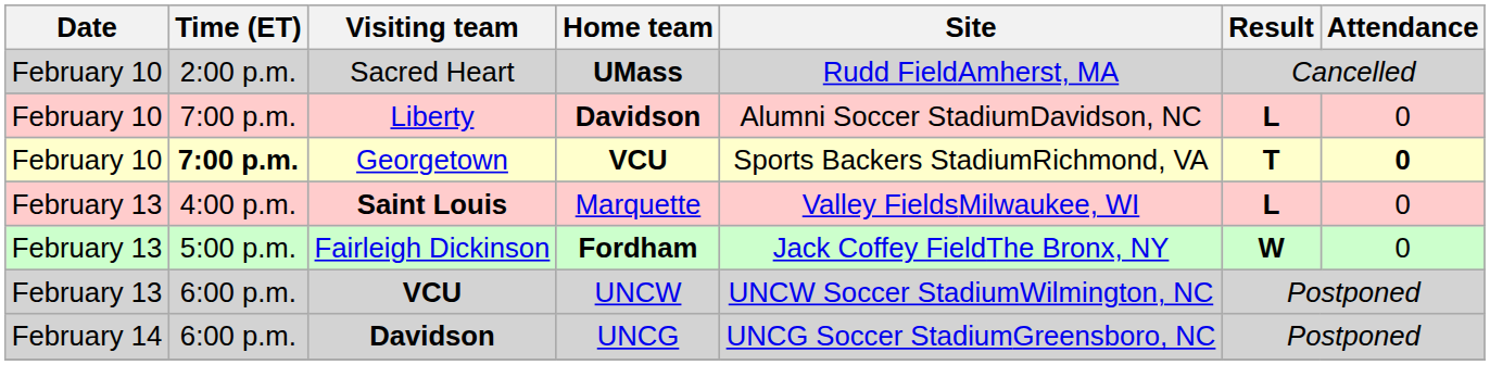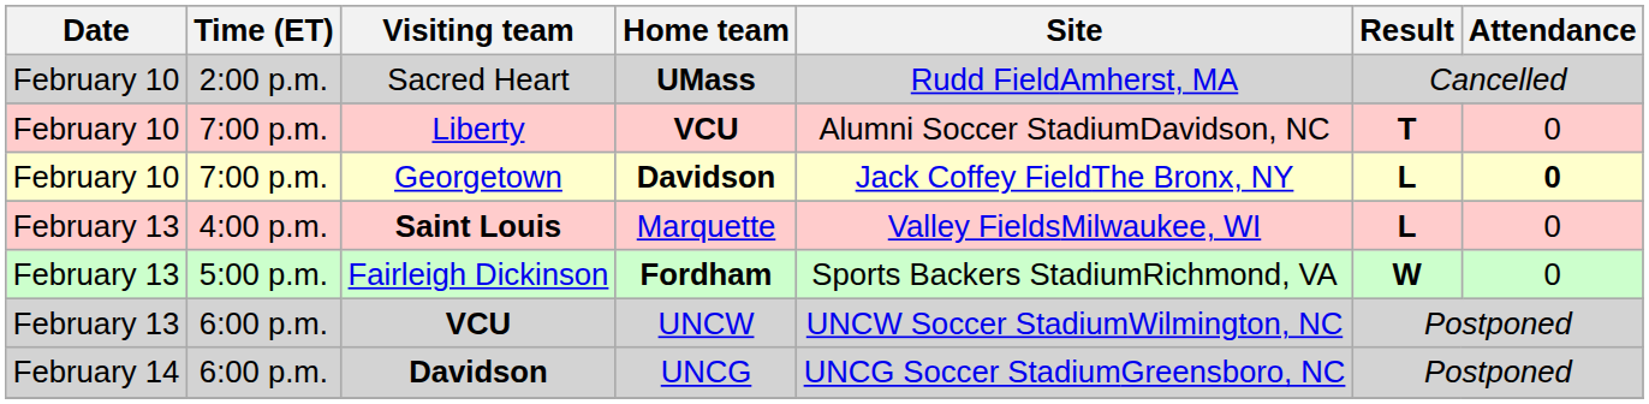Liberty | Home team: Davidson -> VCU
Liberty | Result: L -> T
Georgetown | Time (ET): bold -> normal
Georgetown | Home team: VCU -> Davidson
Georgetown | Site: Sports Backers StadiumRichmond, VA -> Jack Coffey FieldThe Bronx, NY
Georgetown | Result: T -> L
Fairleigh Dickinson | Site: Jack Coffey FieldThe Bronx, NY -> Sports Backers StadiumRichmond, VA
